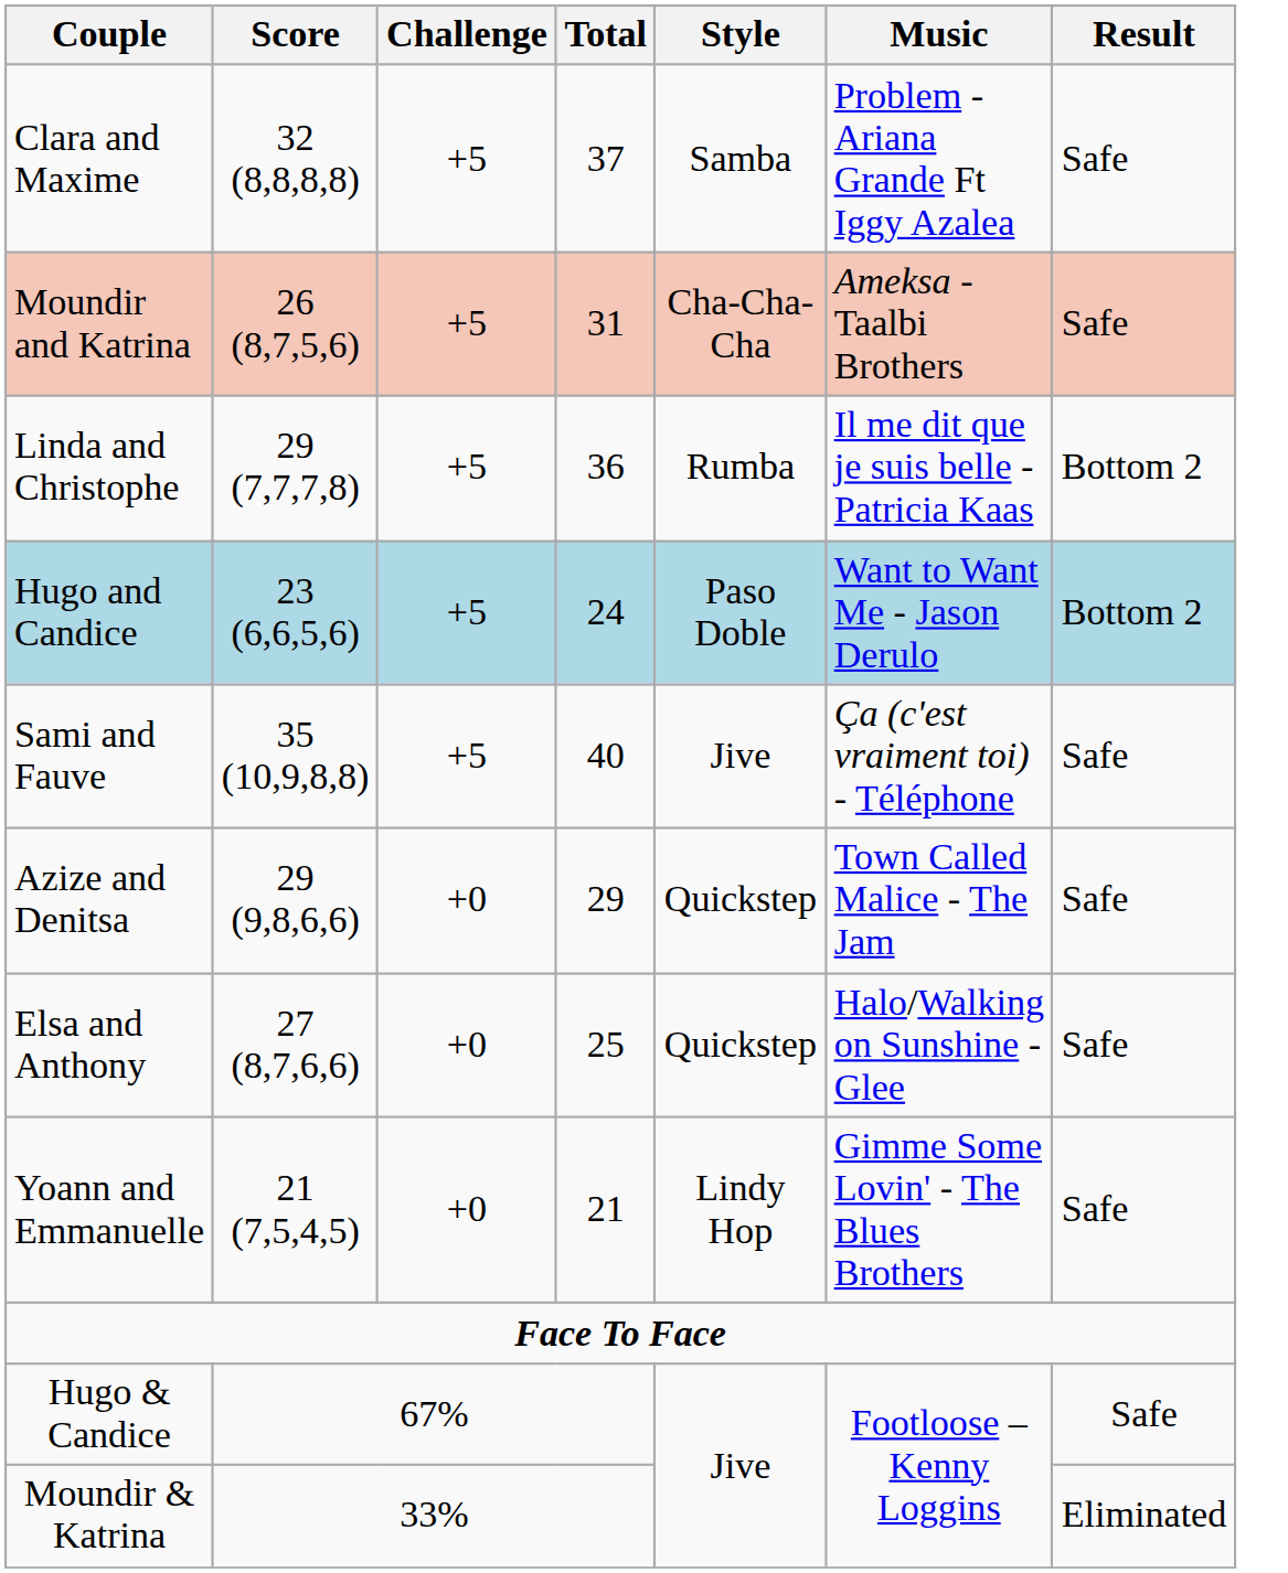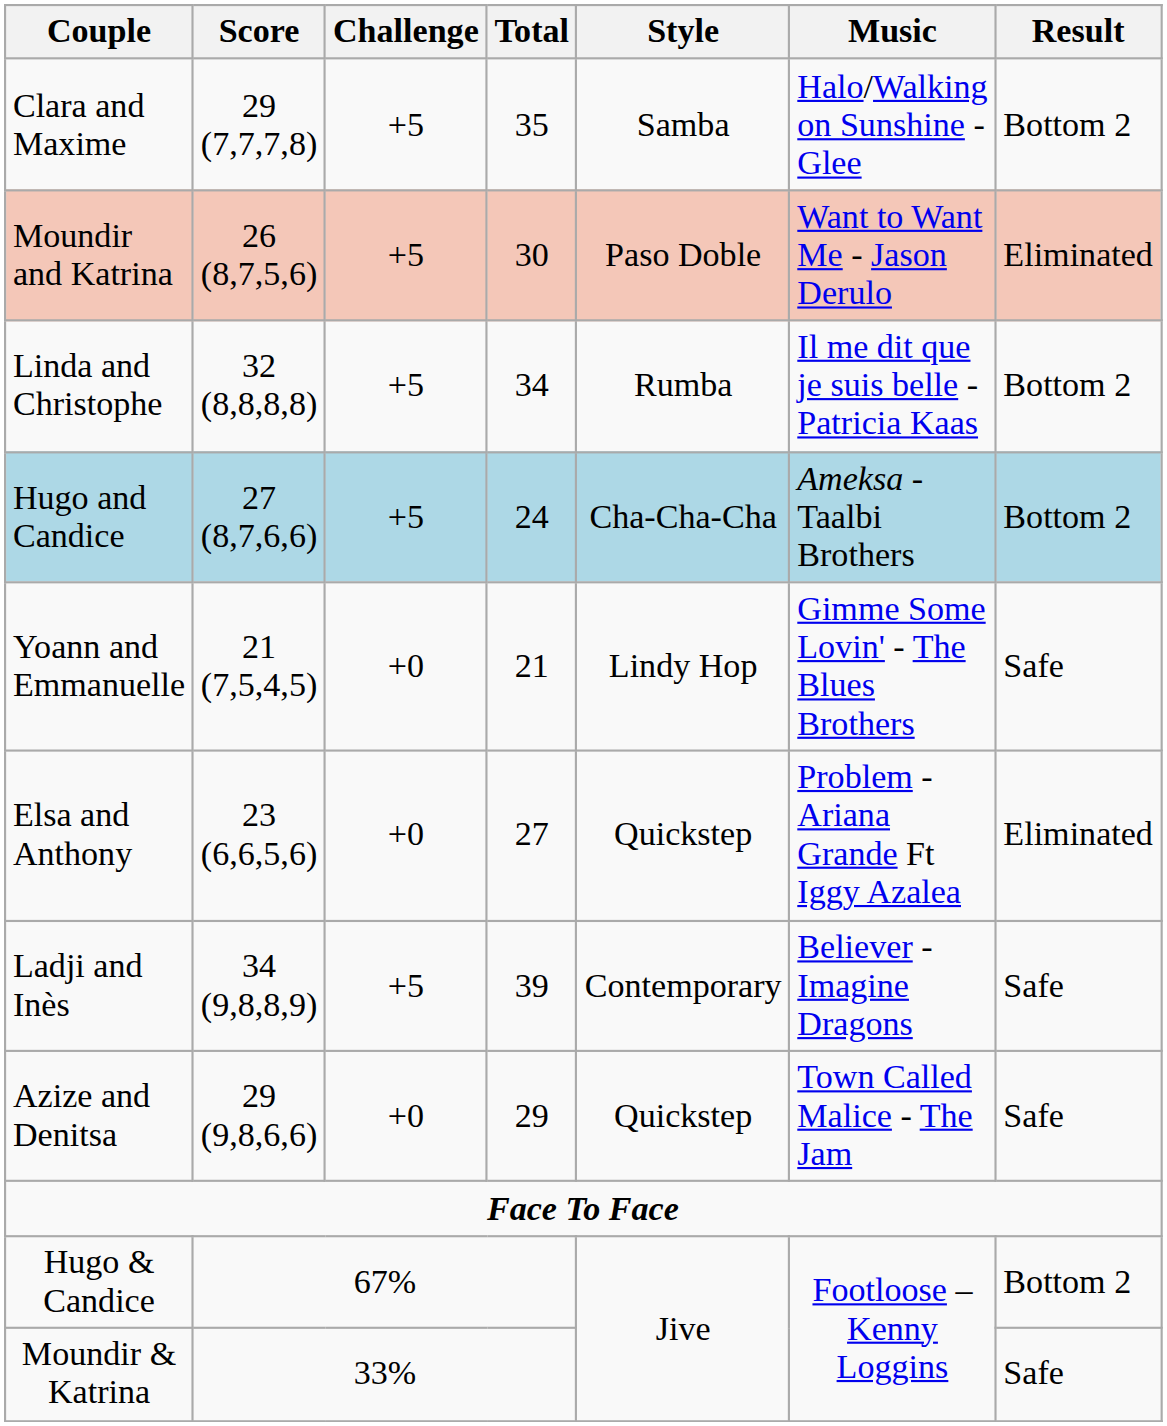Clara and Maxime | Score: 32 (8,8,8,8) -> 29 (7,7,7,8)
Clara and Maxime | Total: 37 -> 35
Clara and Maxime | Music: Problem - Ariana Grande Ft Iggy Azalea -> Halo/Walking on Sunshine - Glee
Clara and Maxime | Result: Safe -> Bottom 2
Moundir and Katrina | Total: 31 -> 30
Moundir and Katrina | Style: Cha-Cha-Cha -> Paso Doble
Moundir and Katrina | Music: Ameksa - Taalbi Brothers -> Want to Want Me - Jason Derulo
Moundir and Katrina | Result: Safe -> Eliminated
Linda and Christophe | Score: 29 (7,7,7,8) -> 32 (8,8,8,8)
Linda and Christophe | Total: 36 -> 34
Hugo and Candice | Score: 23 (6,6,5,6) -> 27 (8,7,6,6)
Hugo and Candice | Style: Paso Doble -> Cha-Cha-Cha
Hugo and Candice | Music: Want to Want Me - Jason Derulo -> Ameksa - Taalbi Brothers
- row: Sami and Fauve | 35 (10,9,8,8) | +5 | 40 | Jive | Ça (c'est vraiment toi) - Téléphone | Safe
rows swapped: Azize and Denitsa <-> Yoann and Emmanuelle
Elsa and Anthony | Score: 27 (8,7,6,6) -> 23 (6,6,5,6)
Elsa and Anthony | Total: 25 -> 27
Elsa and Anthony | Music: Halo/Walking on Sunshine - Glee -> Problem - Ariana Grande Ft Iggy Azalea
Elsa and Anthony | Result: Safe -> Eliminated
+ row: Ladji and Inès | 34 (9,8,8,9) | +5 | 39 | Contemporary | Believer - Imagine Dragons | Safe
Hugo & Candice | Result: Safe -> Bottom 2
Moundir & Katrina | Result: Eliminated -> Safe
